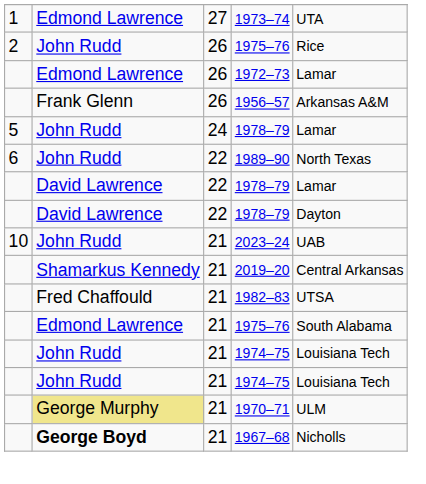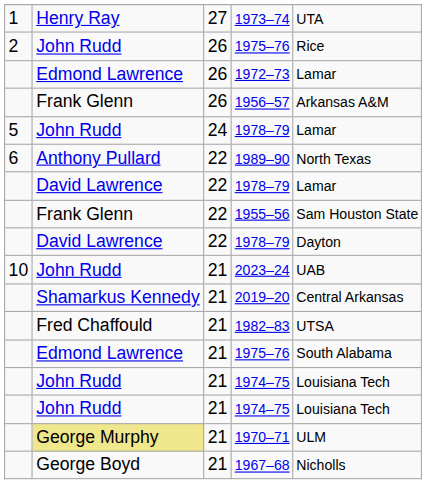1973–74 | column 2: Edmond Lawrence -> Henry Ray
1989–90 | column 2: John Rudd -> Anthony Pullard
+ row: Frank Glenn | 22 | 1955–56 | Sam Houston State
1967–68 | column 2: bold -> normal
